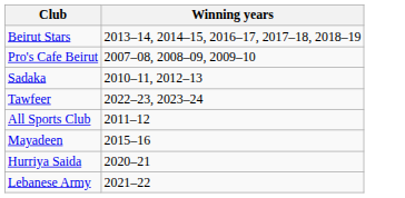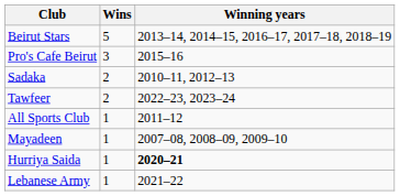+ column: Wins | 5 | 3 | 2 | 2 | 1 | 1 | 1 | 1
Pro's Cafe Beirut | Winning years: 2007–08, 2008–09, 2009–10 -> 2015–16
Mayadeen | Winning years: 2015–16 -> 2007–08, 2008–09, 2009–10
Hurriya Saida | Winning years: normal -> bold
